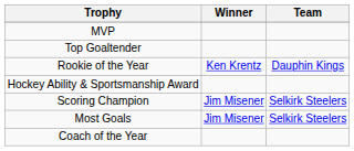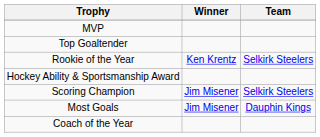Rookie of the Year | Team: Dauphin Kings -> Selkirk Steelers
Most Goals | Team: Selkirk Steelers -> Dauphin Kings
